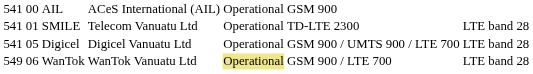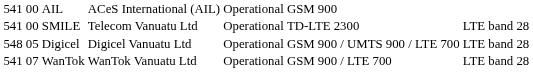SMILE | column 2: 01 -> 00
Digicel | column 1: 541 -> 548
WanTok | column 1: 549 -> 541
WanTok | column 2: 06 -> 07
WanTok | column 5: khaki background -> no background
